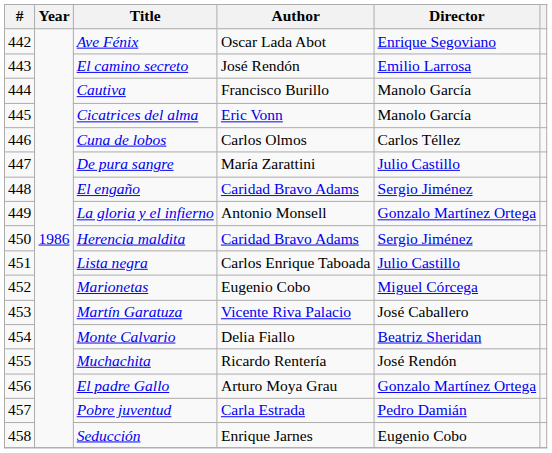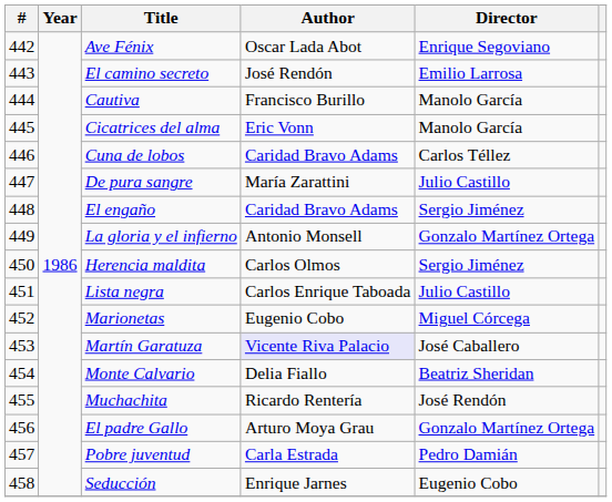Cuna de lobos | Author: Carlos Olmos -> Caridad Bravo Adams
Herencia maldita | Author: Caridad Bravo Adams -> Carlos Olmos
Martín Garatuza | Author: no background -> lavender background
